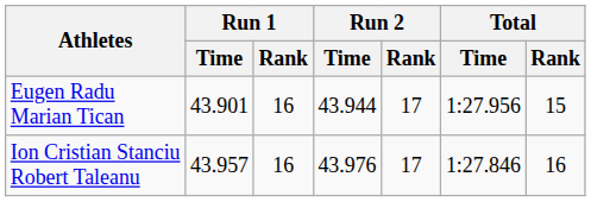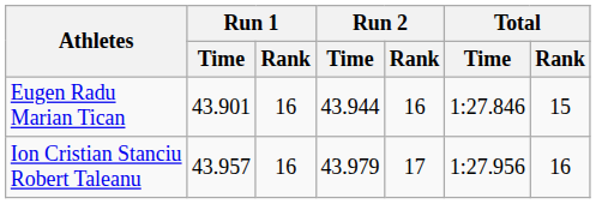Eugen Radu Marian Tican | Run 2 / Rank: 17 -> 16
Eugen Radu Marian Tican | Total / Time: 1:27.956 -> 1:27.846
Ion Cristian Stanciu Robert Taleanu | Run 2 / Time: 43.976 -> 43.979
Ion Cristian Stanciu Robert Taleanu | Total / Time: 1:27.846 -> 1:27.956
